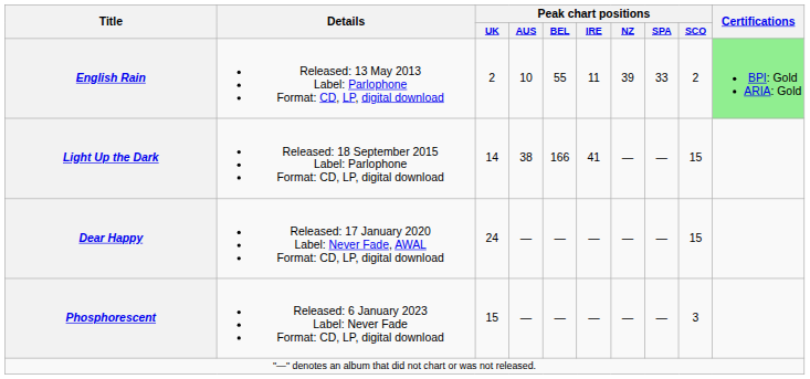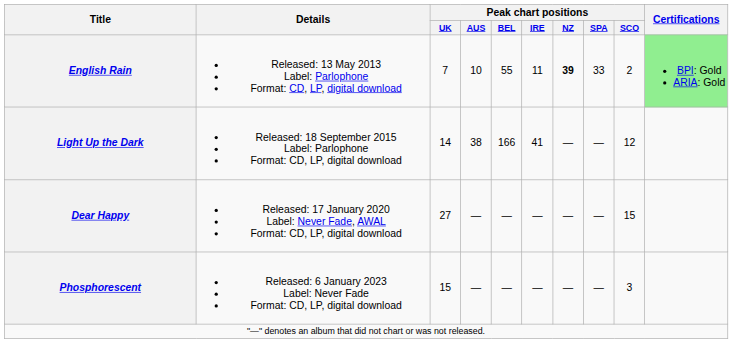English Rain | Peak chart positions / UK: 2 -> 7
English Rain | Peak chart positions / NZ: normal -> bold
Light Up the Dark | Peak chart positions / SCO: 15 -> 12
Dear Happy | Peak chart positions / UK: 24 -> 27
